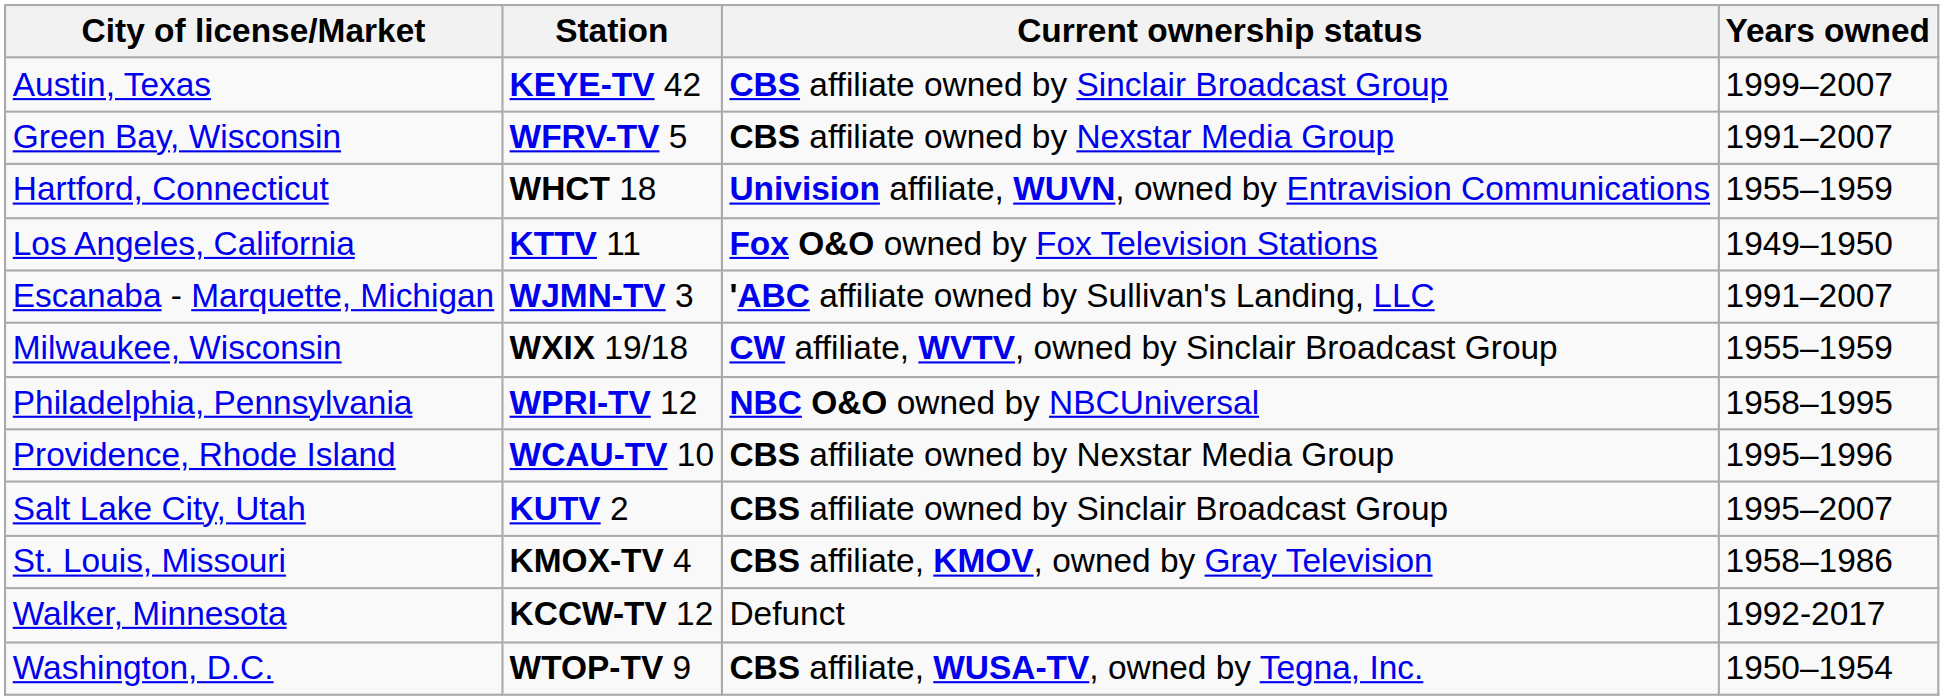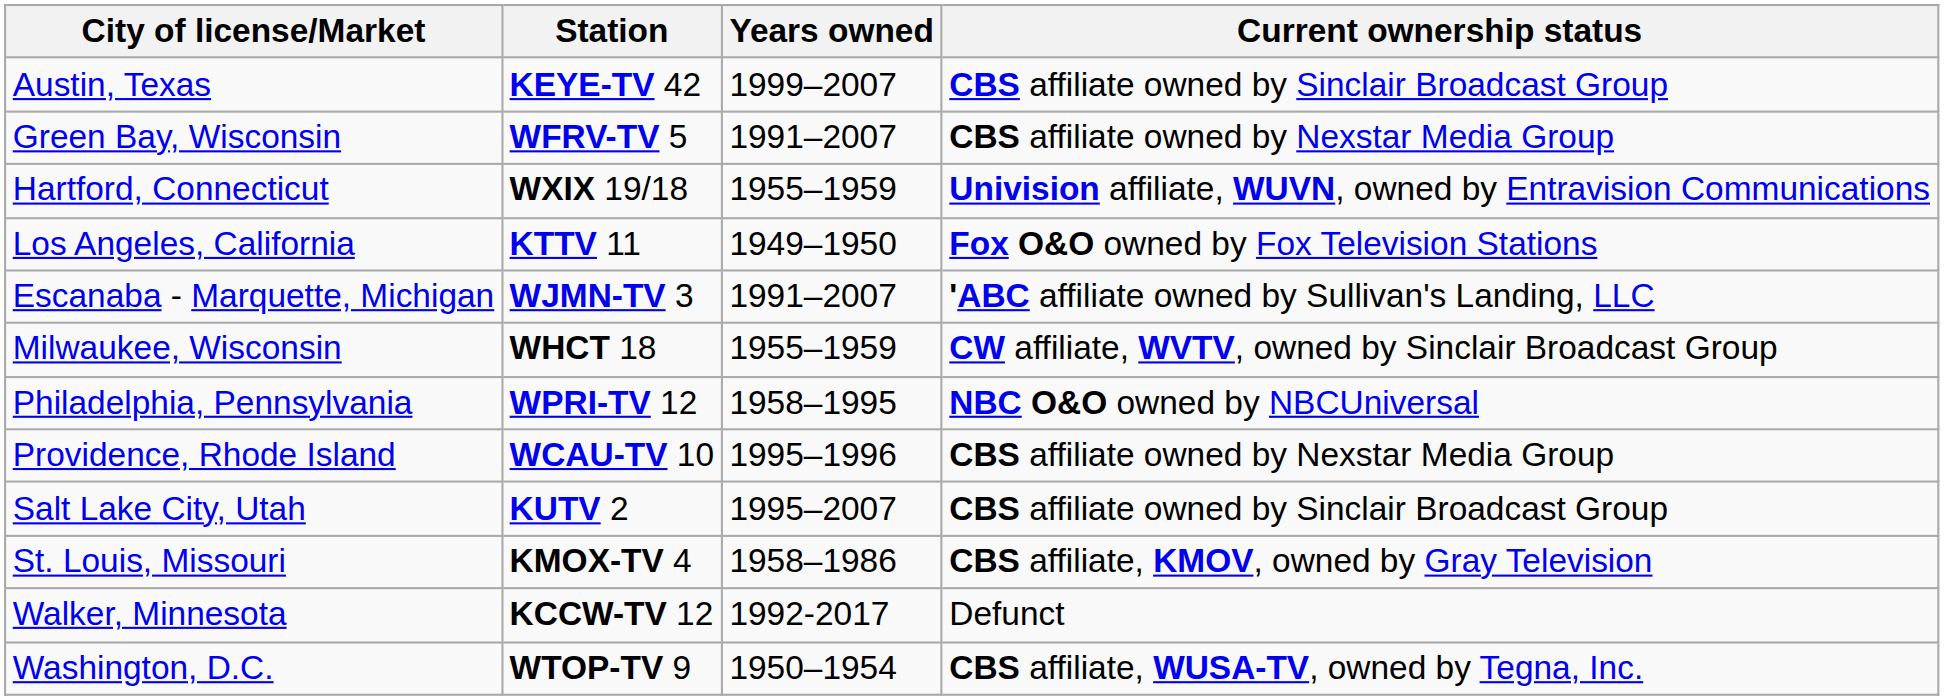columns swapped: Years owned <-> Current ownership status
Hartford, Connecticut | Station: WHCT 18 -> WXIX 19/18
Milwaukee, Wisconsin | Station: WXIX 19/18 -> WHCT 18
